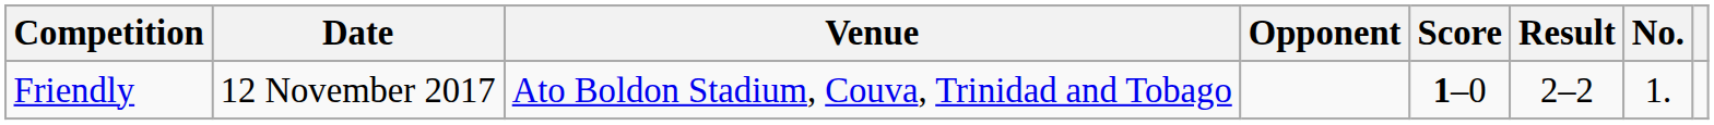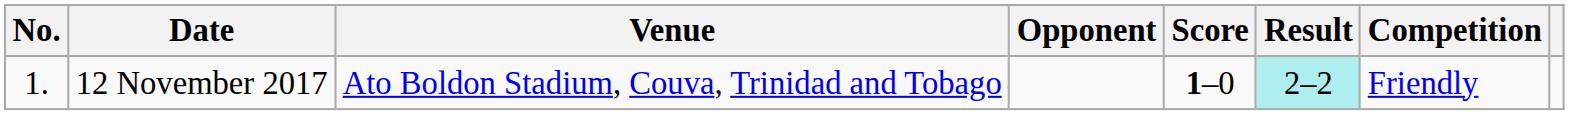columns swapped: No. <-> Competition
12 November 2017 | Result: no background -> paleturquoise background
